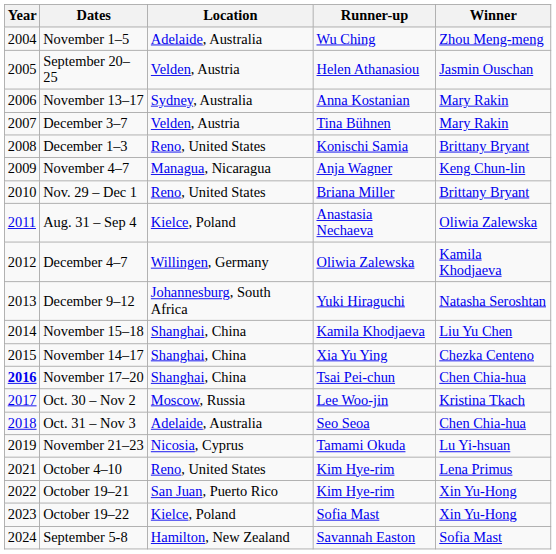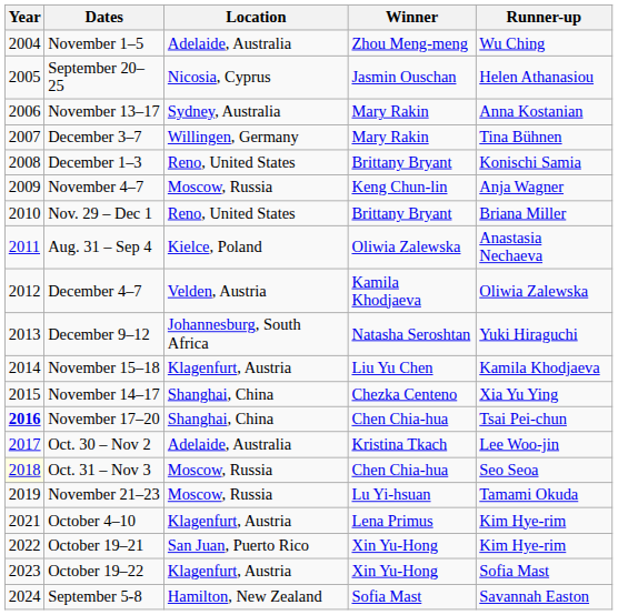columns swapped: Winner <-> Runner-up
September 20–25 | Location: Velden, Austria -> Nicosia, Cyprus
December 3–7 | Location: Velden, Austria -> Willingen, Germany
November 4–7 | Location: Managua, Nicaragua -> Moscow, Russia
December 4–7 | Location: Willingen, Germany -> Velden, Austria
November 15–18 | Location: Shanghai, China -> Klagenfurt, Austria
Oct. 30 – Nov 2 | Location: Moscow, Russia -> Adelaide, Australia
Oct. 31 – Nov 3 | Year: no background -> lightyellow background
Oct. 31 – Nov 3 | Location: Adelaide, Australia -> Moscow, Russia
November 21–23 | Location: Nicosia, Cyprus -> Moscow, Russia
October 4–10 | Location: Reno, United States -> Klagenfurt, Austria
October 19–22 | Location: Kielce, Poland -> Klagenfurt, Austria
